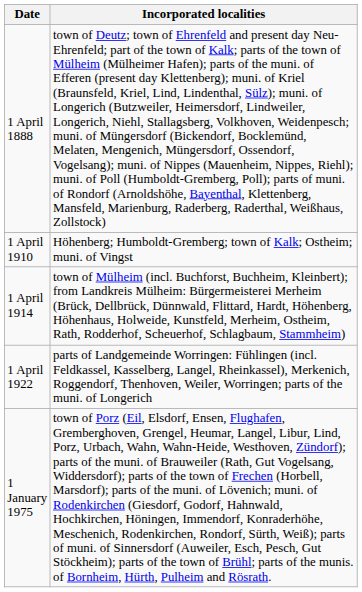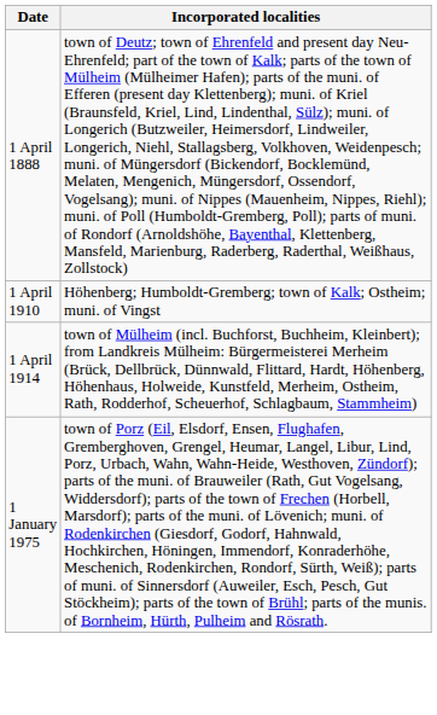- row: 1 April 1922 | parts of Landgemeinde Worringen: Fühlingen (incl. Feldkassel, Kasselberg, Langel, Rheinkassel), Merkenich, Roggendorf, Thenhoven, Weiler, Worringen; parts of the muni. of Longerich
